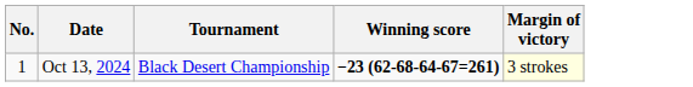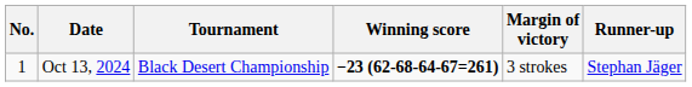+ column: Runner-up | Stephan Jäger
Oct 13, 2024 | Margin of victory: lightyellow background -> no background
